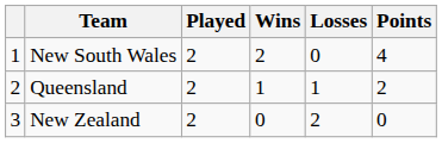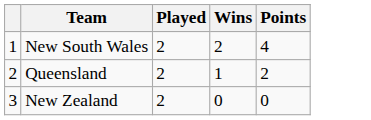- column: Losses | 0 | 1 | 2
